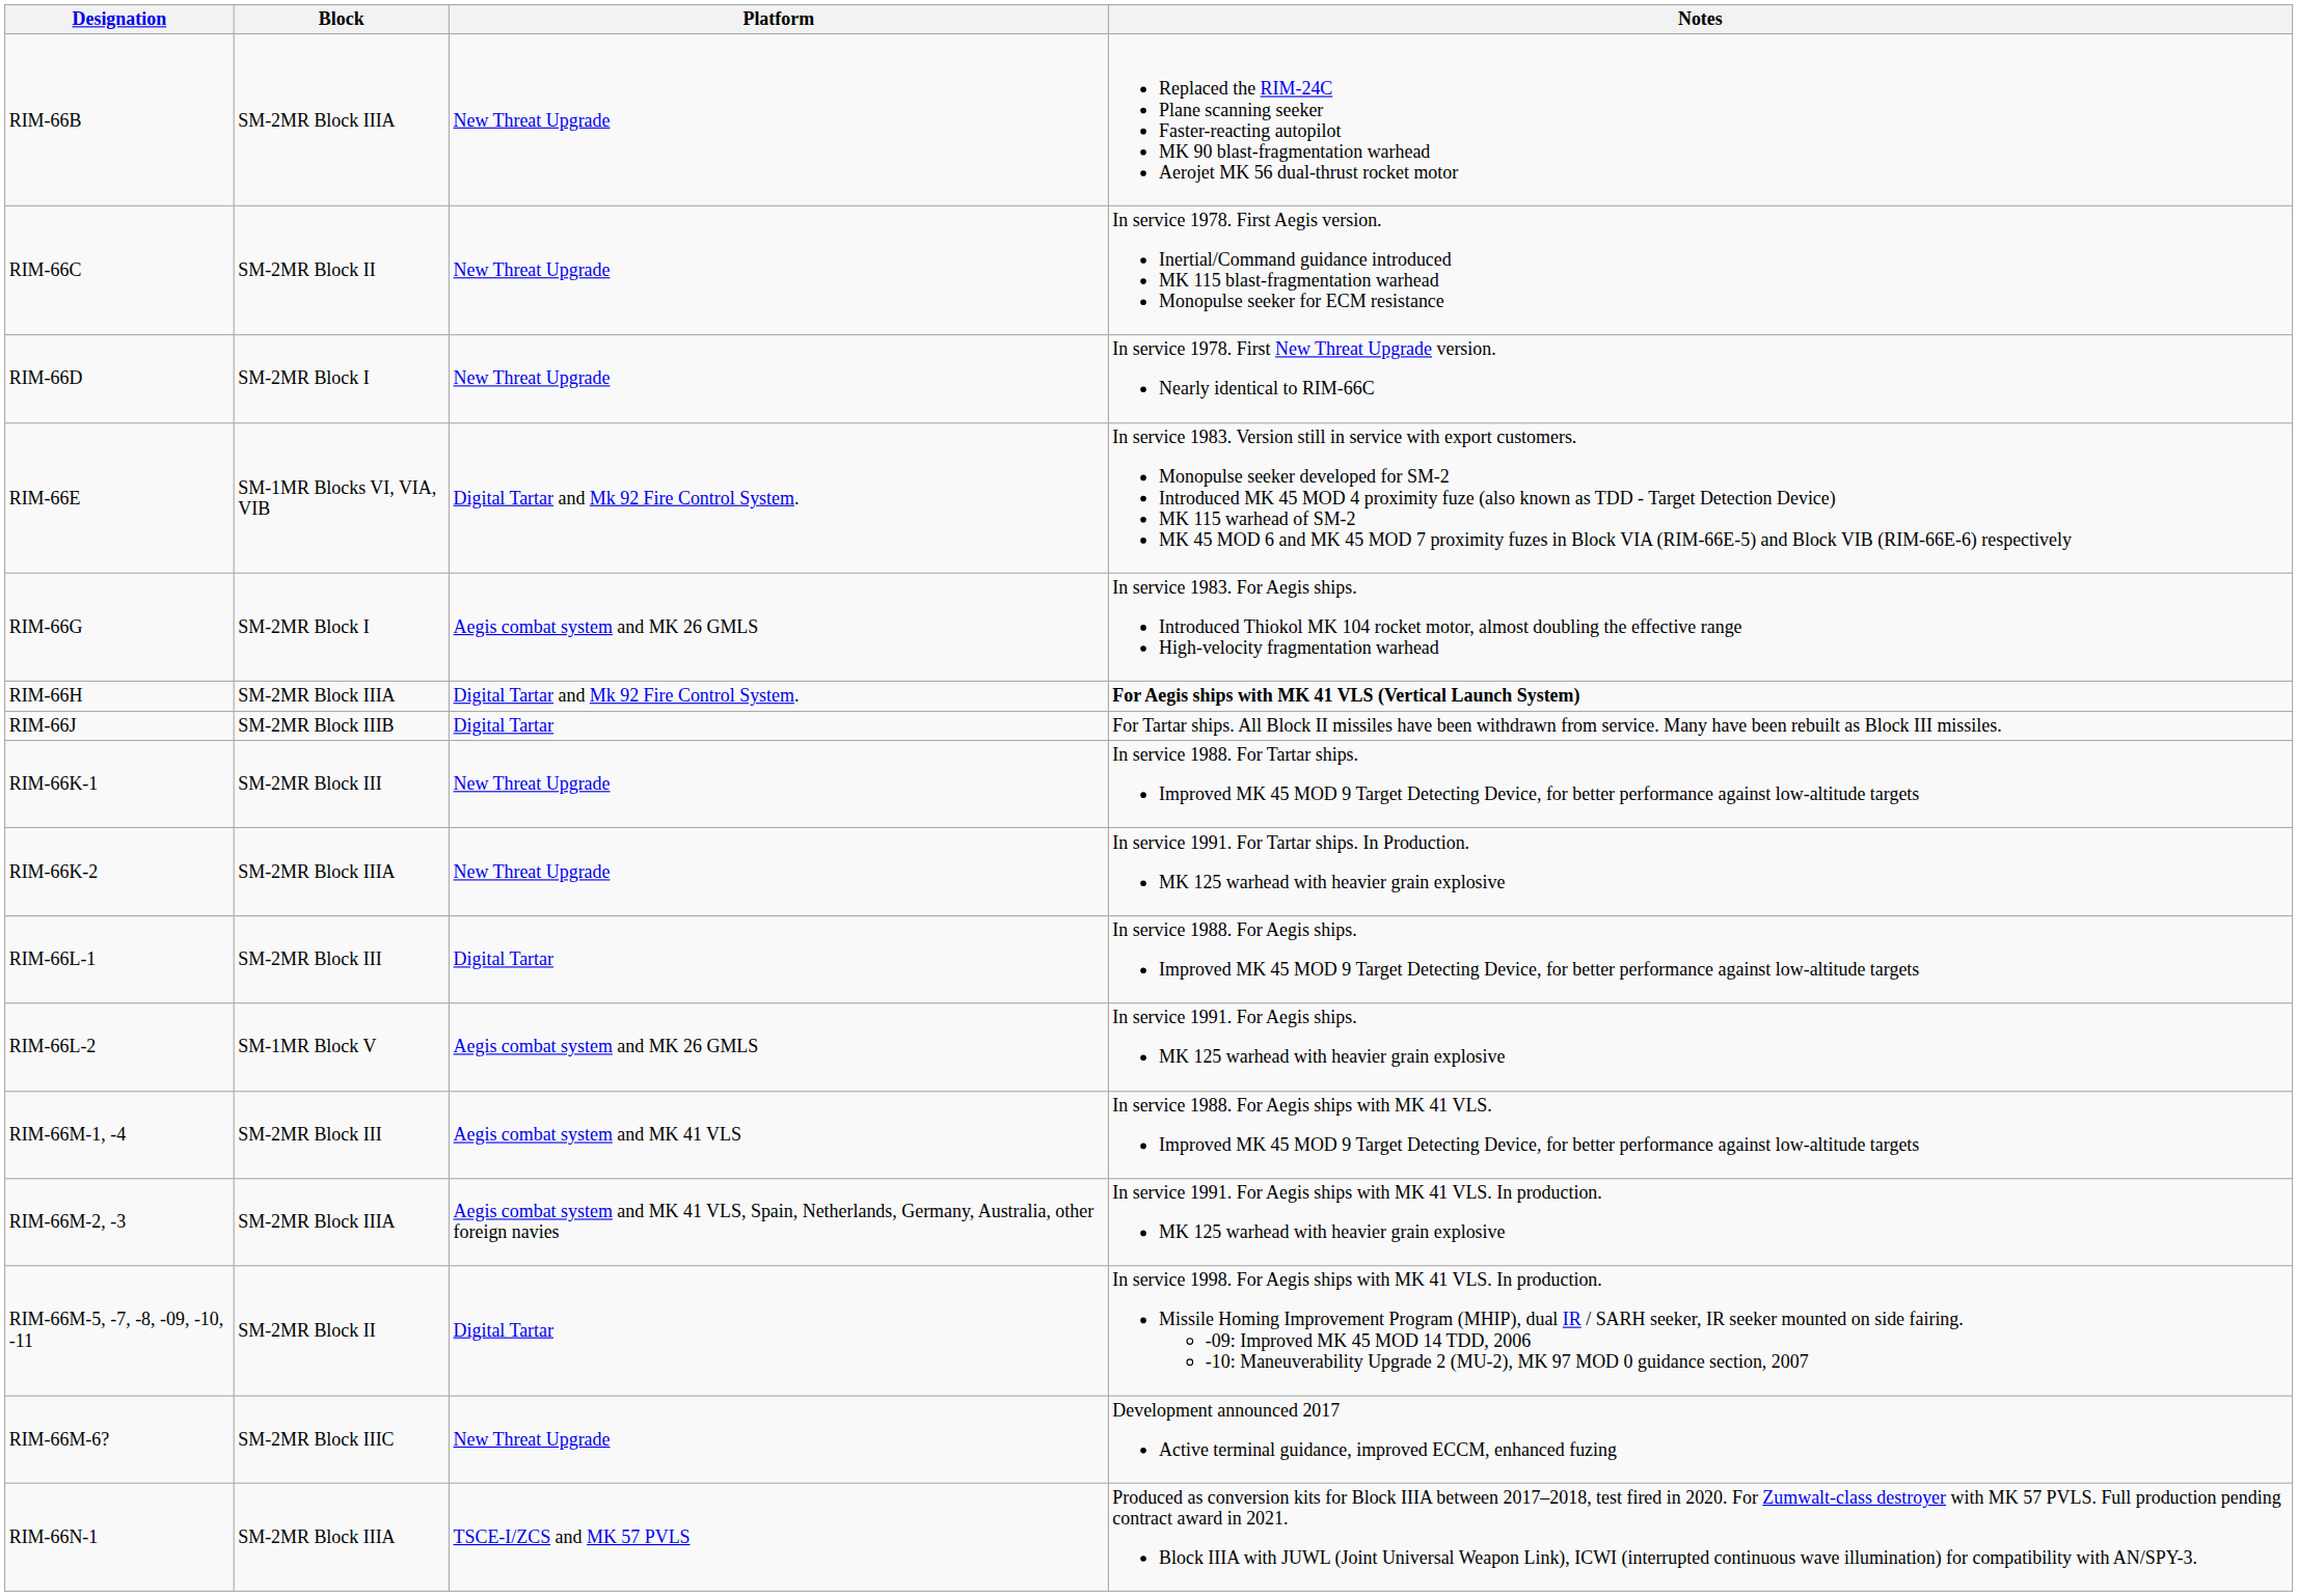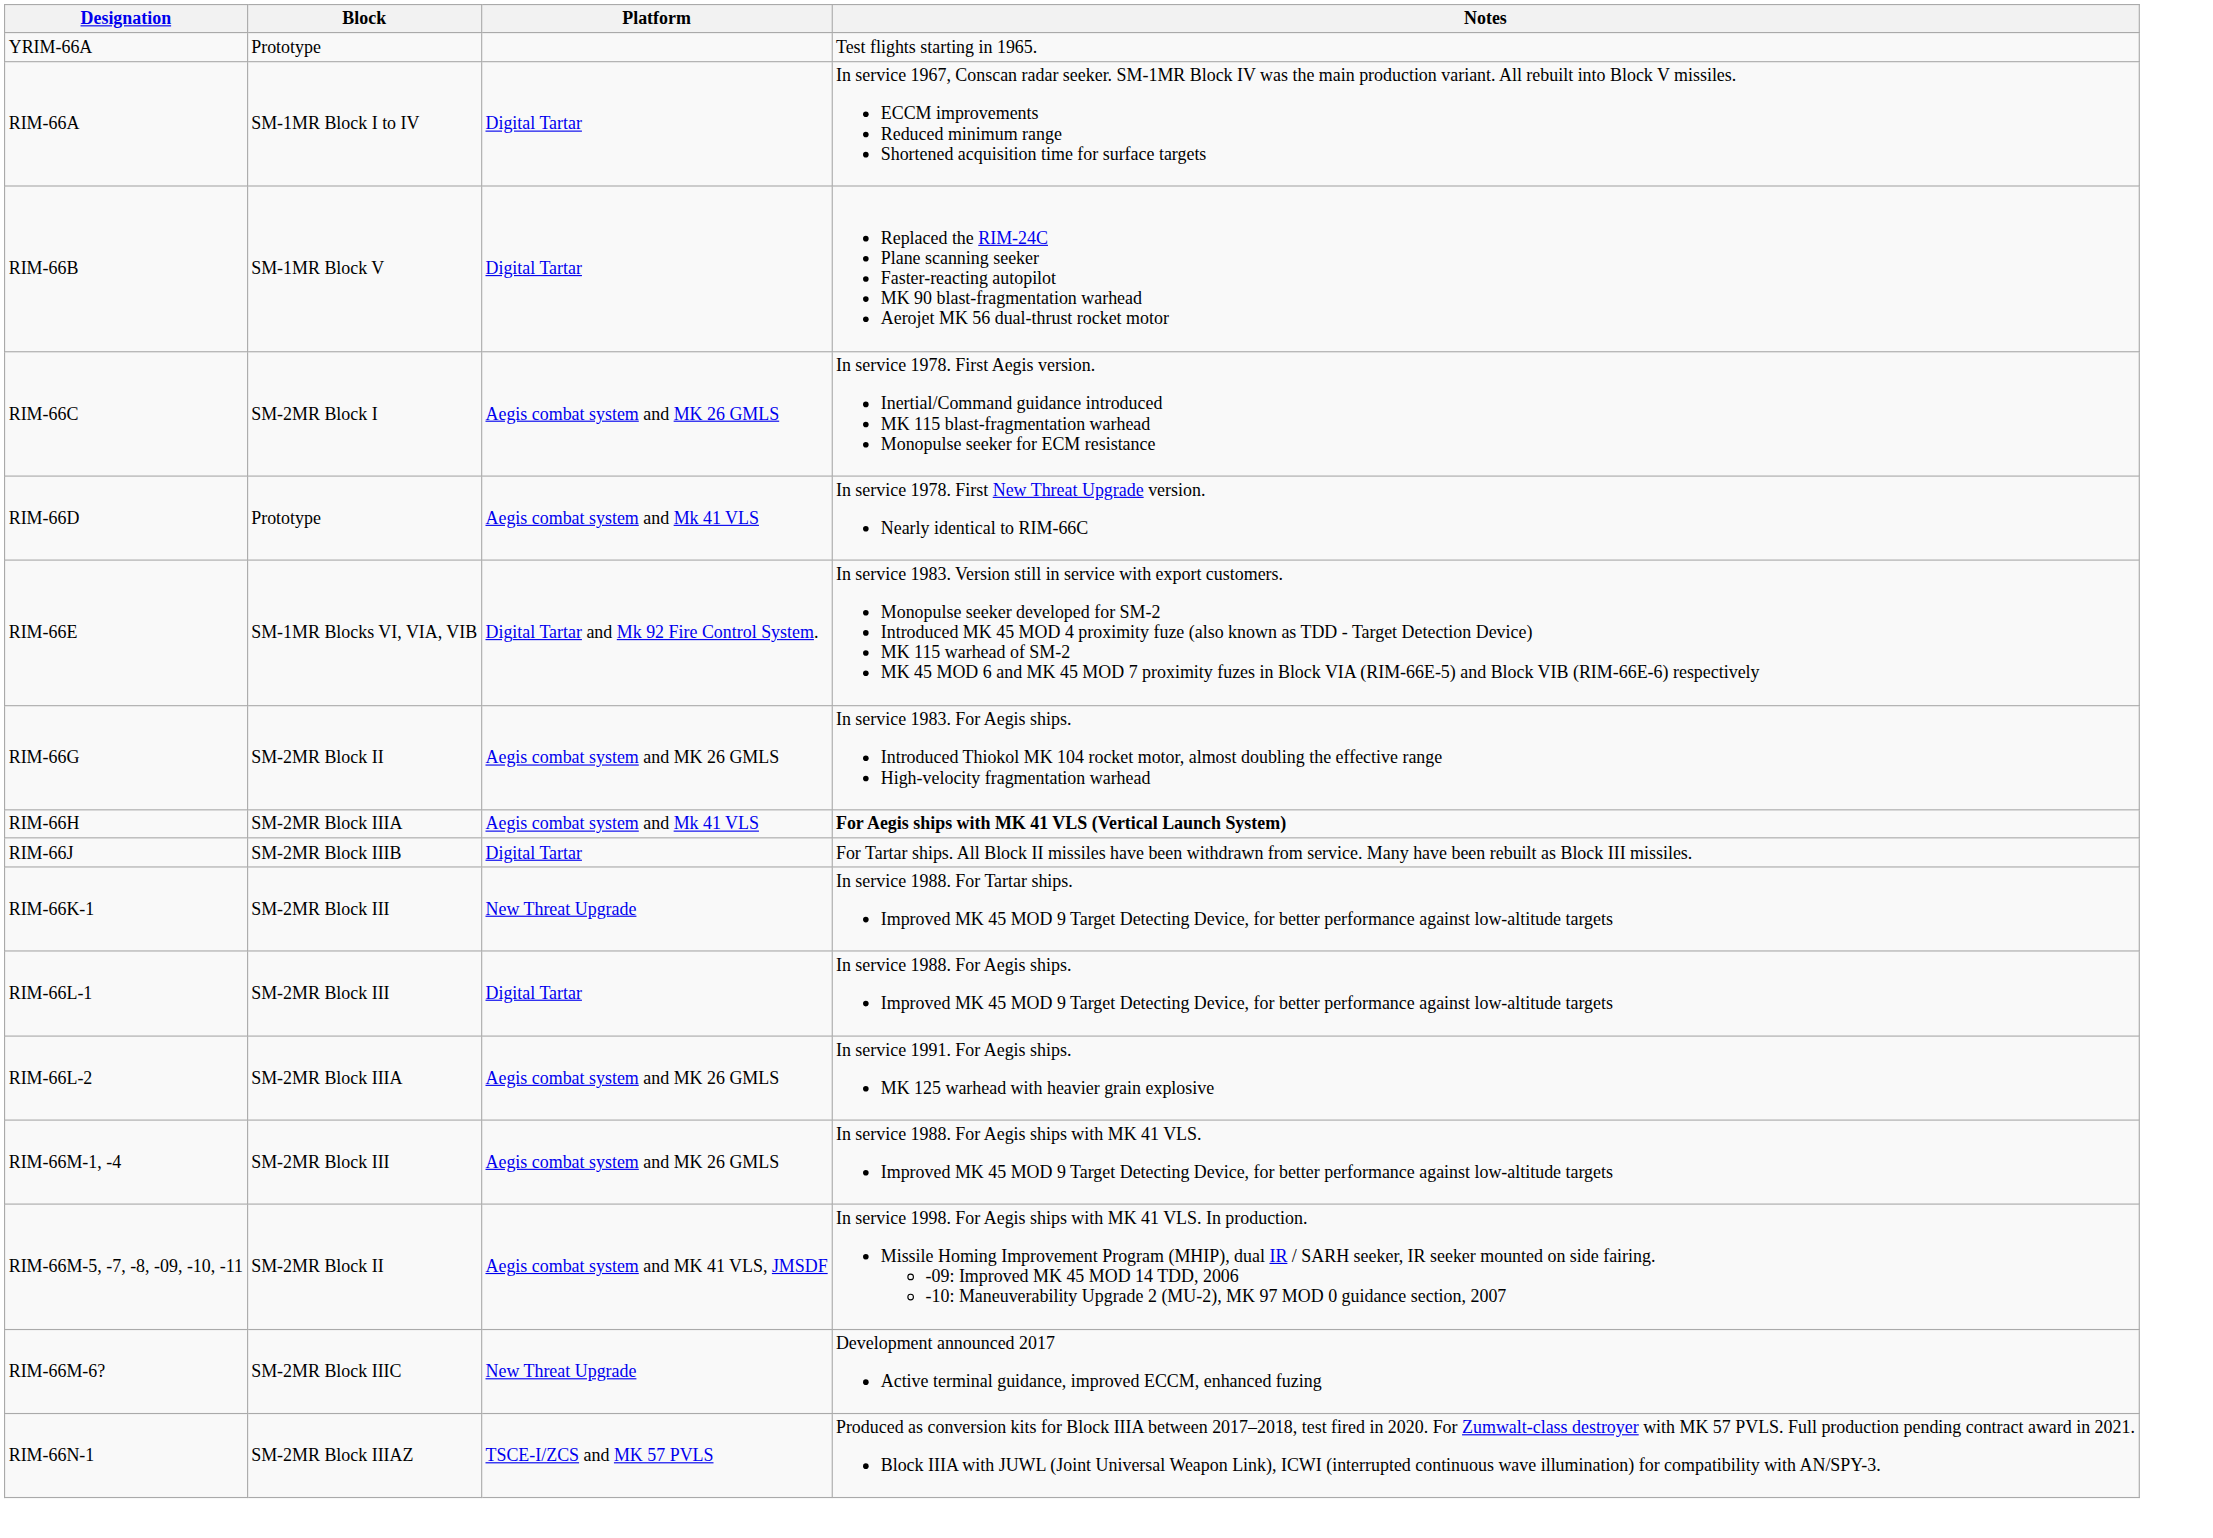+ row: YRIM-66A | Prototype | Test flights starting in 1965.
+ row: RIM-66A | SM-1MR Block I to IV | Digital Tartar | In service 1967, Conscan radar seeker. SM-1MR Block IV was the main production variant. All rebuilt into Block V missiles. ECCM improvements Reduced minimum range Shortened acquisition time for surface targets
RIM-66B | Block: SM-2MR Block IIIA -> SM-1MR Block V
RIM-66B | Platform: New Threat Upgrade -> Digital Tartar
RIM-66C | Block: SM-2MR Block II -> SM-2MR Block I
RIM-66C | Platform: New Threat Upgrade -> Aegis combat system and MK 26 GMLS
RIM-66D | Block: SM-2MR Block I -> Prototype
RIM-66D | Platform: New Threat Upgrade -> Aegis combat system and Mk 41 VLS
RIM-66G | Block: SM-2MR Block I -> SM-2MR Block II
RIM-66H | Platform: Digital Tartar and Mk 92 Fire Control System. -> Aegis combat system and Mk 41 VLS
- row: RIM-66K-2 | SM-2MR Block IIIA | New Threat Upgrade | In service 1991. For Tartar ships. In Production. MK 125 warhead with heavier grain explosive
RIM-66L-2 | Block: SM-1MR Block V -> SM-2MR Block IIIA
RIM-66M-1, -4 | Platform: Aegis combat system and MK 41 VLS -> Aegis combat system and MK 26 GMLS
- row: RIM-66M-2, -3 | SM-2MR Block IIIA | Aegis combat system and MK 41 VLS, Spain, Netherlands, Germany, Australia, other foreign navies | In service 1991. For Aegis ships with MK 41 VLS. In production. MK 125 warhead with heavier grain explosive
RIM-66M-5, -7, -8, -09, -10, -11 | Platform: Digital Tartar -> Aegis combat system and MK 41 VLS, JMSDF
RIM-66N-1 | Block: SM-2MR Block IIIA -> SM-2MR Block IIIAZ
